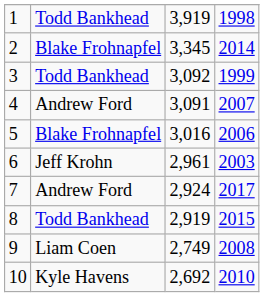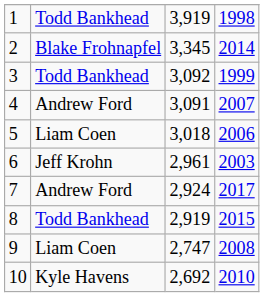5 | column 2: Blake Frohnapfel -> Liam Coen
5 | column 3: 3,016 -> 3,018
9 | column 3: 2,749 -> 2,747
